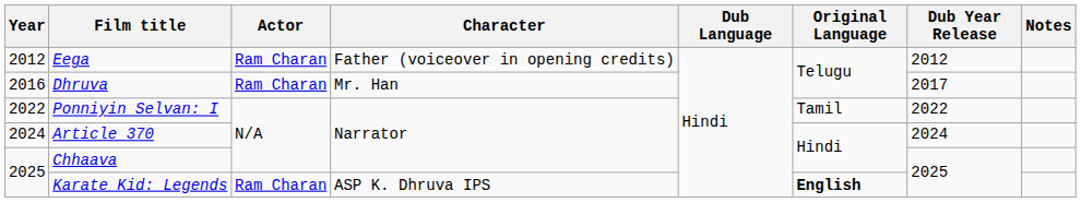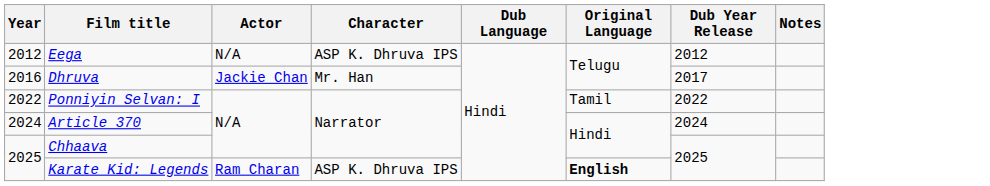Eega | Actor: Ram Charan -> N/A
Eega | Character: Father (voiceover in opening credits) -> ASP K. Dhruva IPS
Dhruva | Actor: Ram Charan -> Jackie Chan
